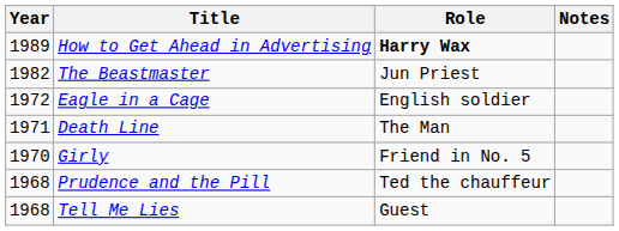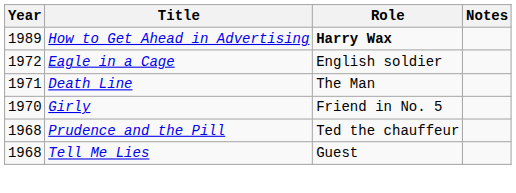- row: 1982 | The Beastmaster | Jun Priest
